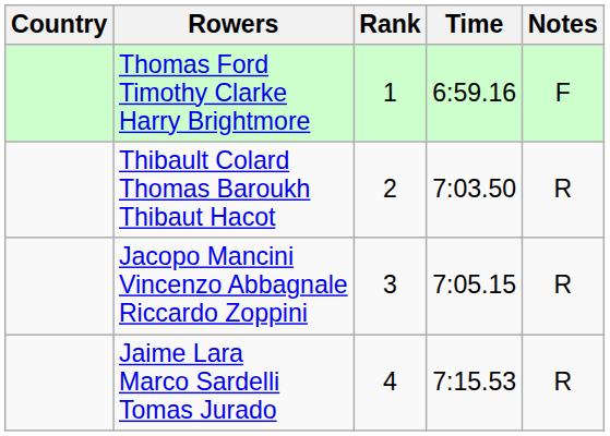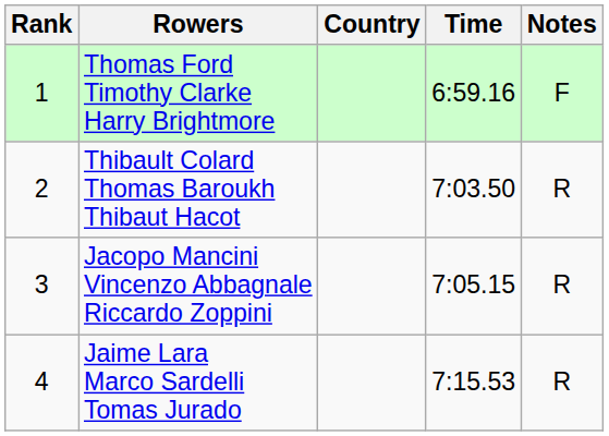columns swapped: Rank <-> Country
